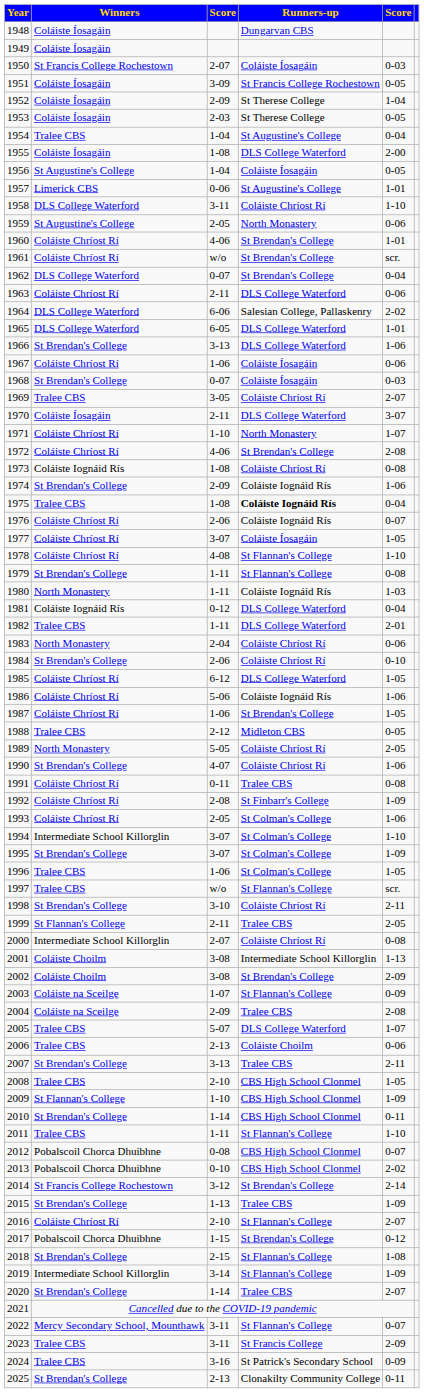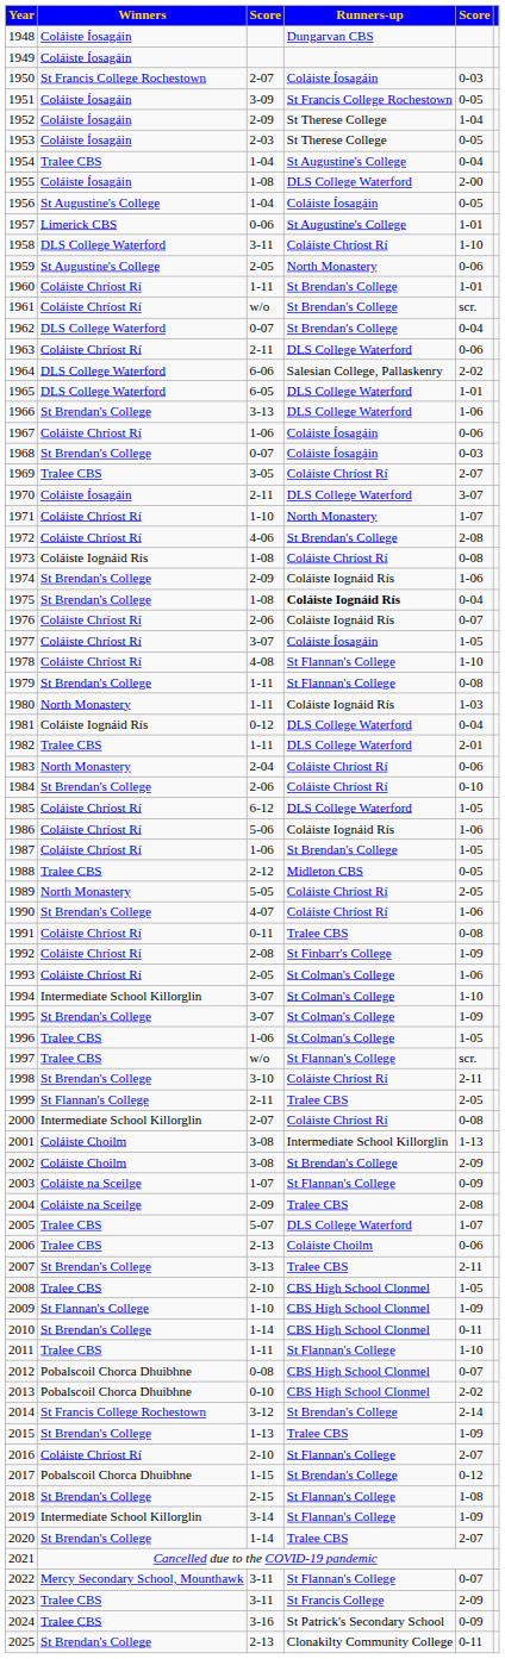1960 | column 3: 4-06 -> 1-11
1975 | Winners: Tralee CBS -> St Brendan's College
